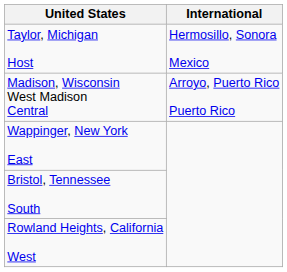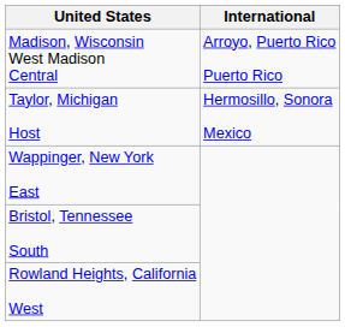rows swapped: Taylor, Michigan Host <-> Madison, Wisconsin West Madison Central
